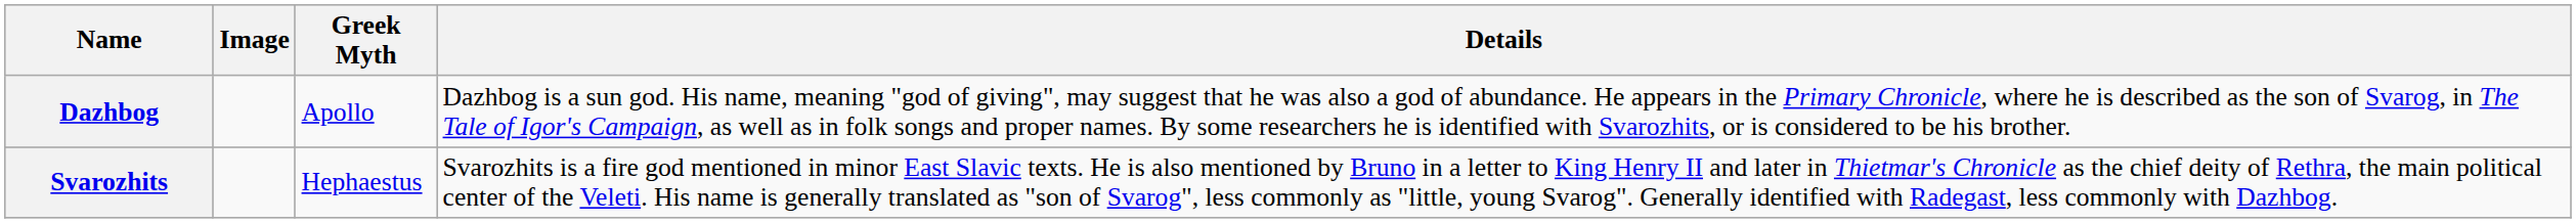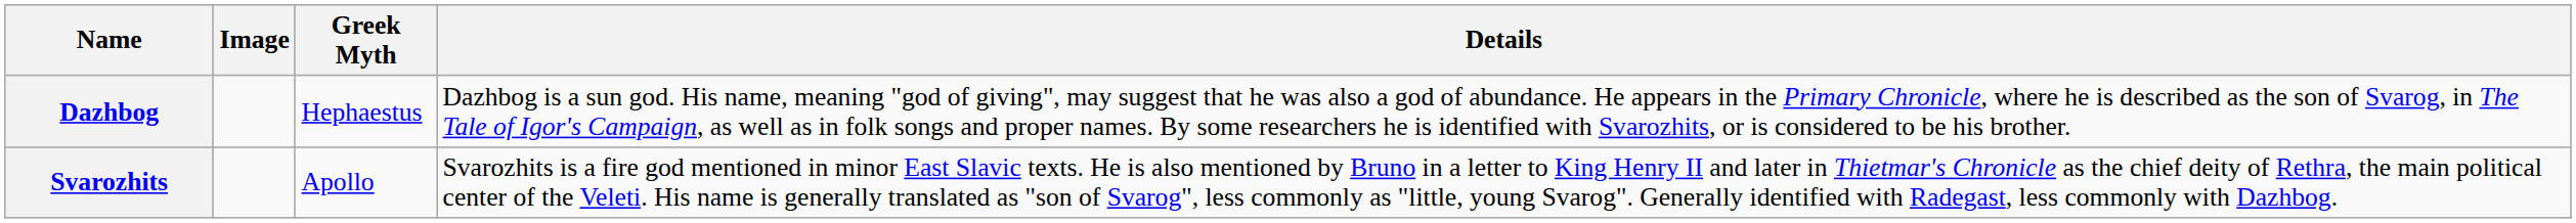Dazhbog | Greek Myth: Apollo -> Hephaestus
Svarozhits | Greek Myth: Hephaestus -> Apollo
